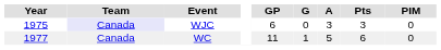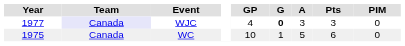WJC | Year: 1975 -> 1977
WJC | GP: 6 -> 4
WJC | G: normal -> bold
WC | Year: 1977 -> 1975
WC | GP: 11 -> 10
